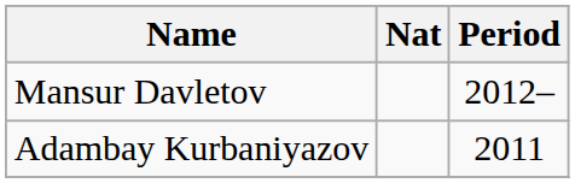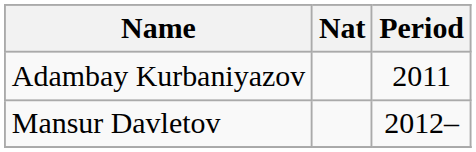rows swapped: Adambay Kurbaniyazov <-> Mansur Davletov
